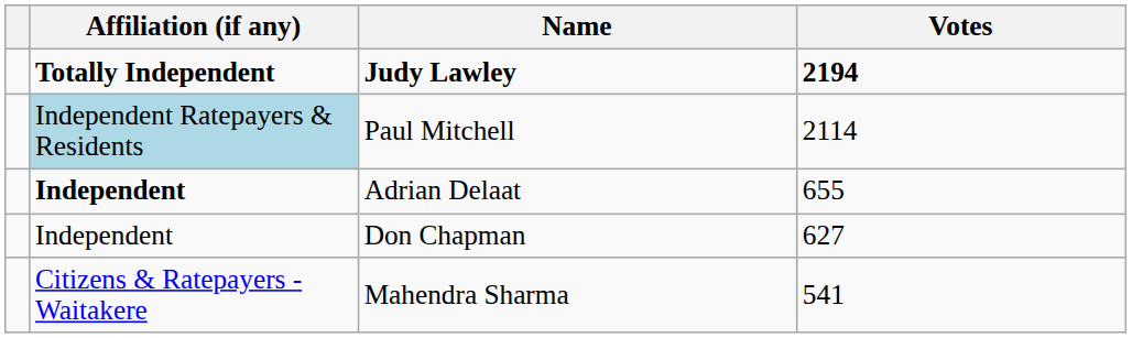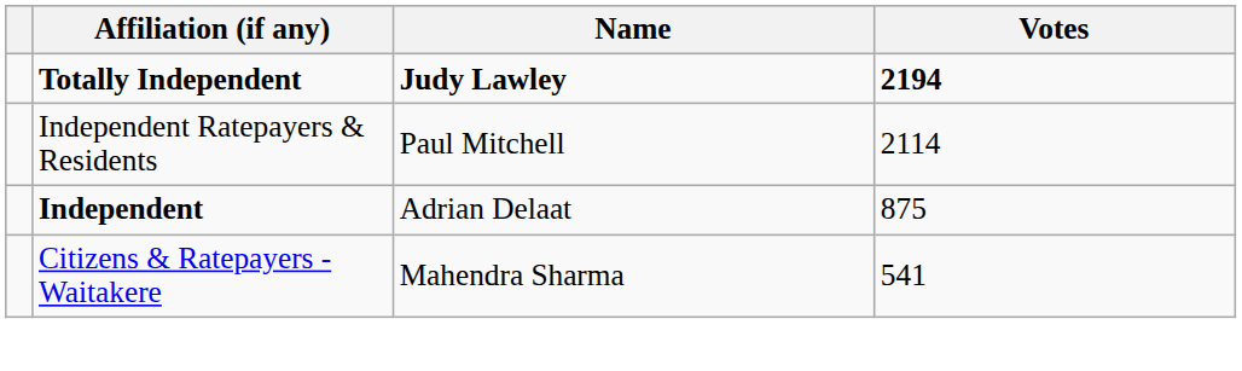Paul Mitchell | Affiliation (if any): lightblue background -> no background
Adrian Delaat | Votes: 655 -> 875
- row: Independent | Don Chapman | 627
